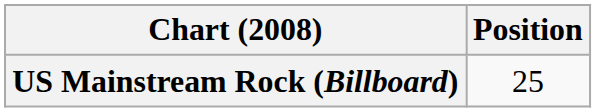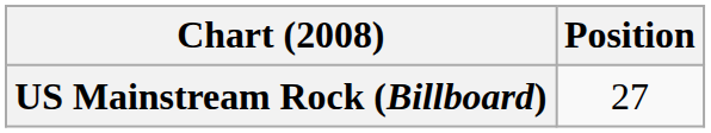US Mainstream Rock (Billboard) | Position: 25 -> 27
